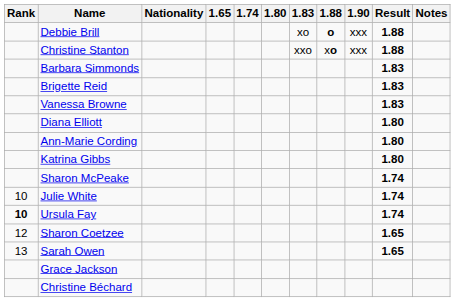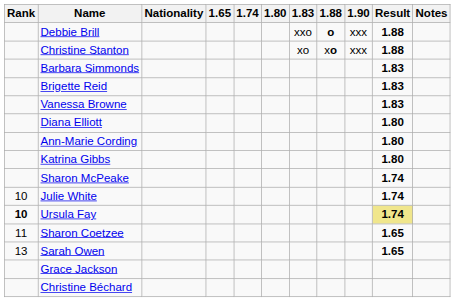Debbie Brill | 1.83: xo -> xxo
Christine Stanton | 1.83: xxo -> xo
Ursula Fay | Result: no background -> khaki background
Sharon Coetzee | Rank: 12 -> 11
